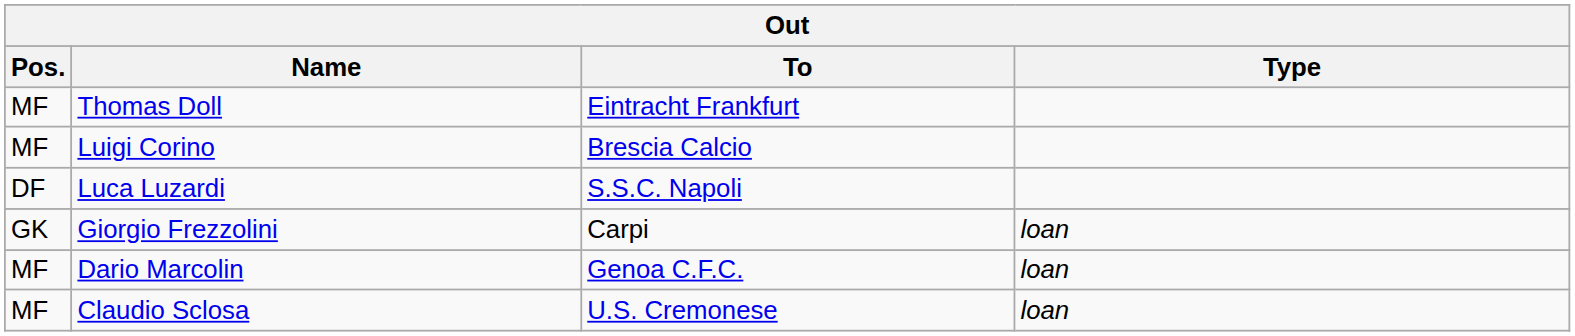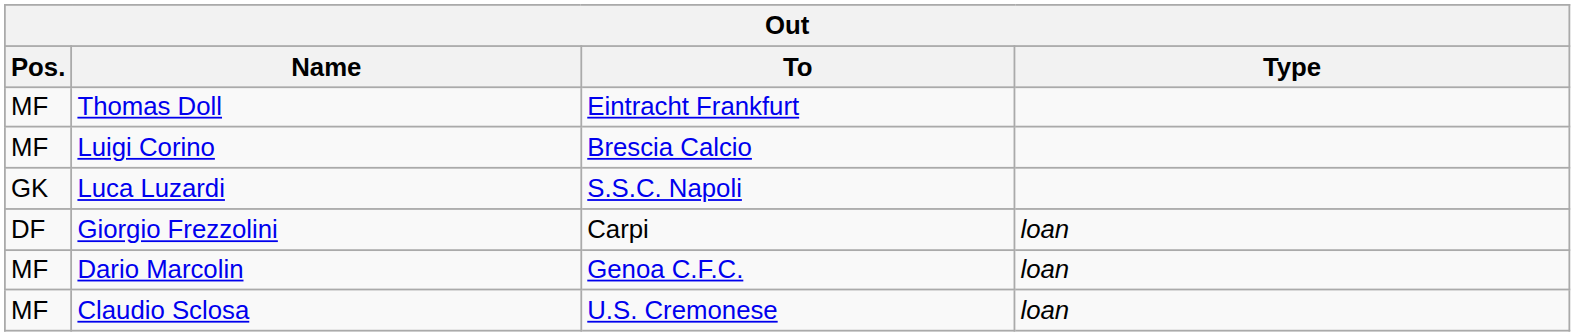Luca Luzardi | Pos.: DF -> GK
Giorgio Frezzolini | Pos.: GK -> DF
